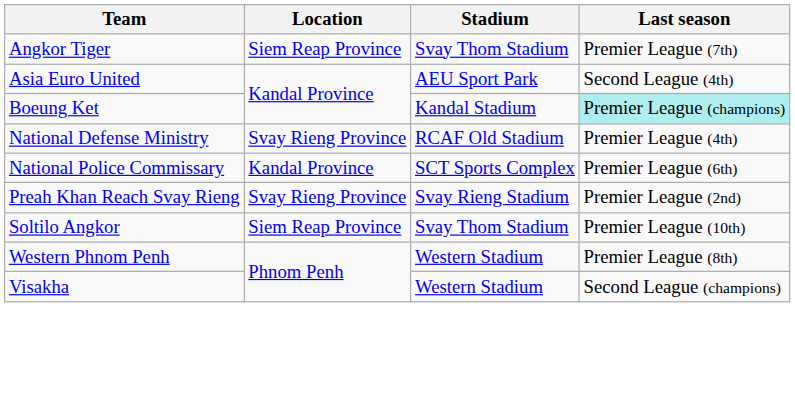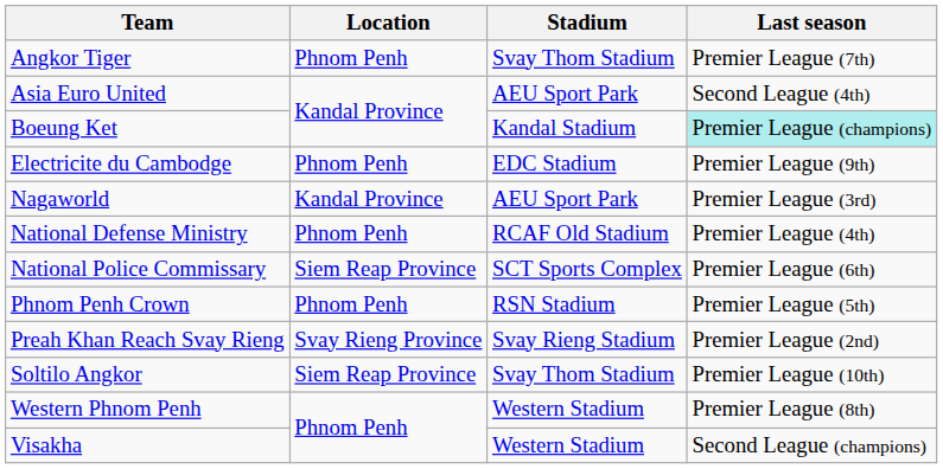Angkor Tiger | Location: Siem Reap Province -> Phnom Penh
+ row: Electricite du Cambodge | Phnom Penh | EDC Stadium | Premier League (9th)
+ row: Nagaworld | Kandal Province | AEU Sport Park | Premier League (3rd)
National Defense Ministry | Location: Svay Rieng Province -> Phnom Penh
National Police Commissary | Location: Kandal Province -> Siem Reap Province
+ row: Phnom Penh Crown | Phnom Penh | RSN Stadium | Premier League (5th)
